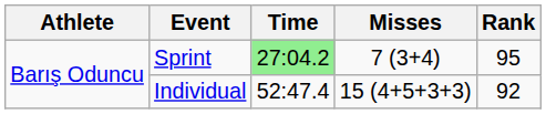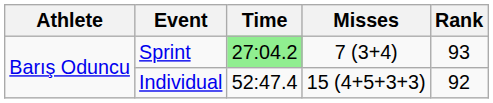Sprint | Rank: 95 -> 93
